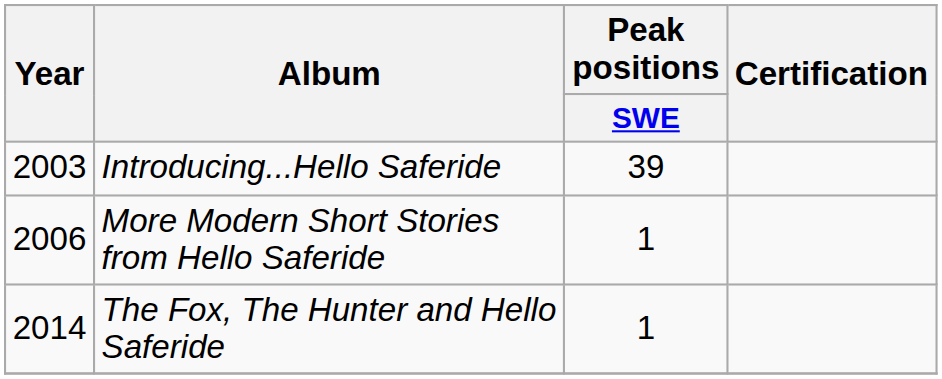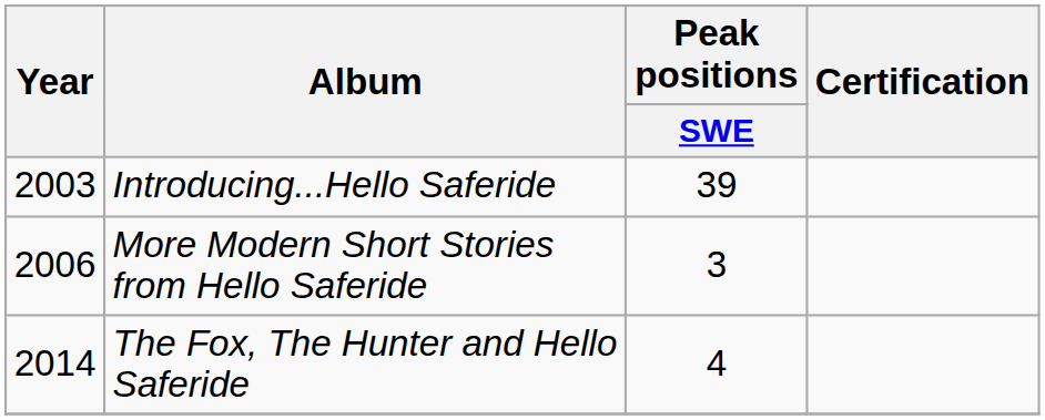More Modern Short Stories from Hello Saferide | Peak positions / SWE: 1 -> 3
The Fox, The Hunter and Hello Saferide | Peak positions / SWE: 1 -> 4
